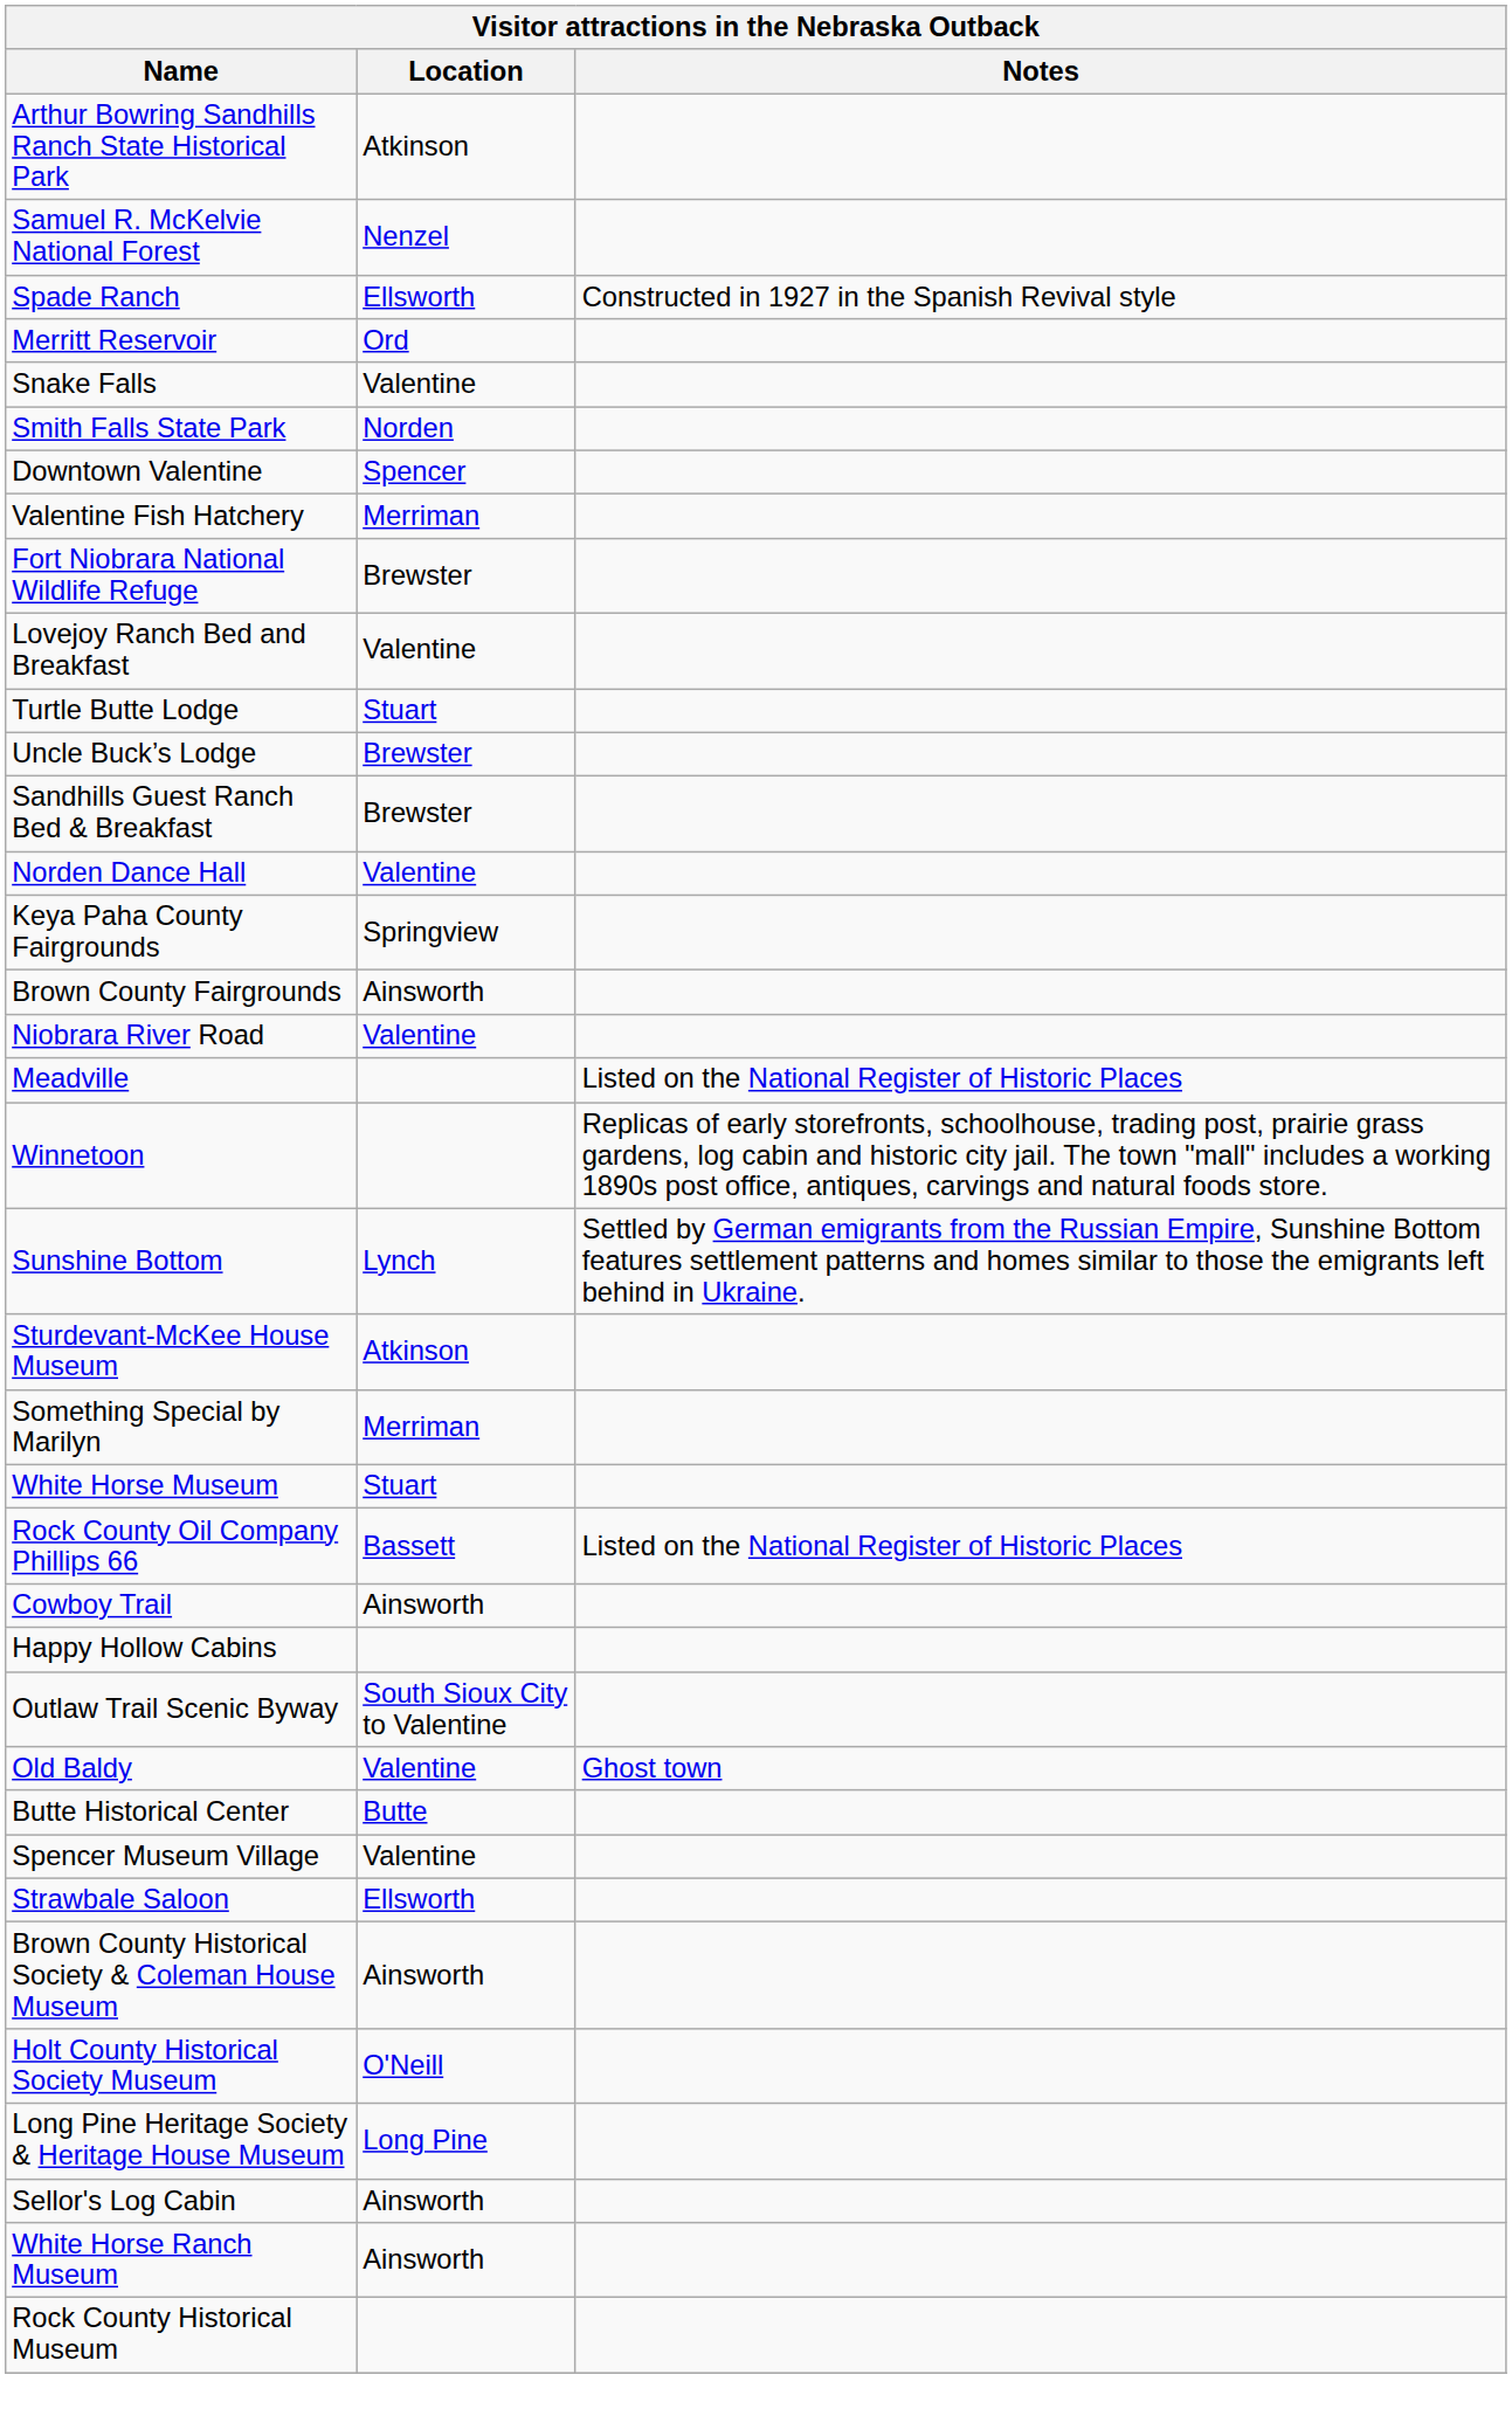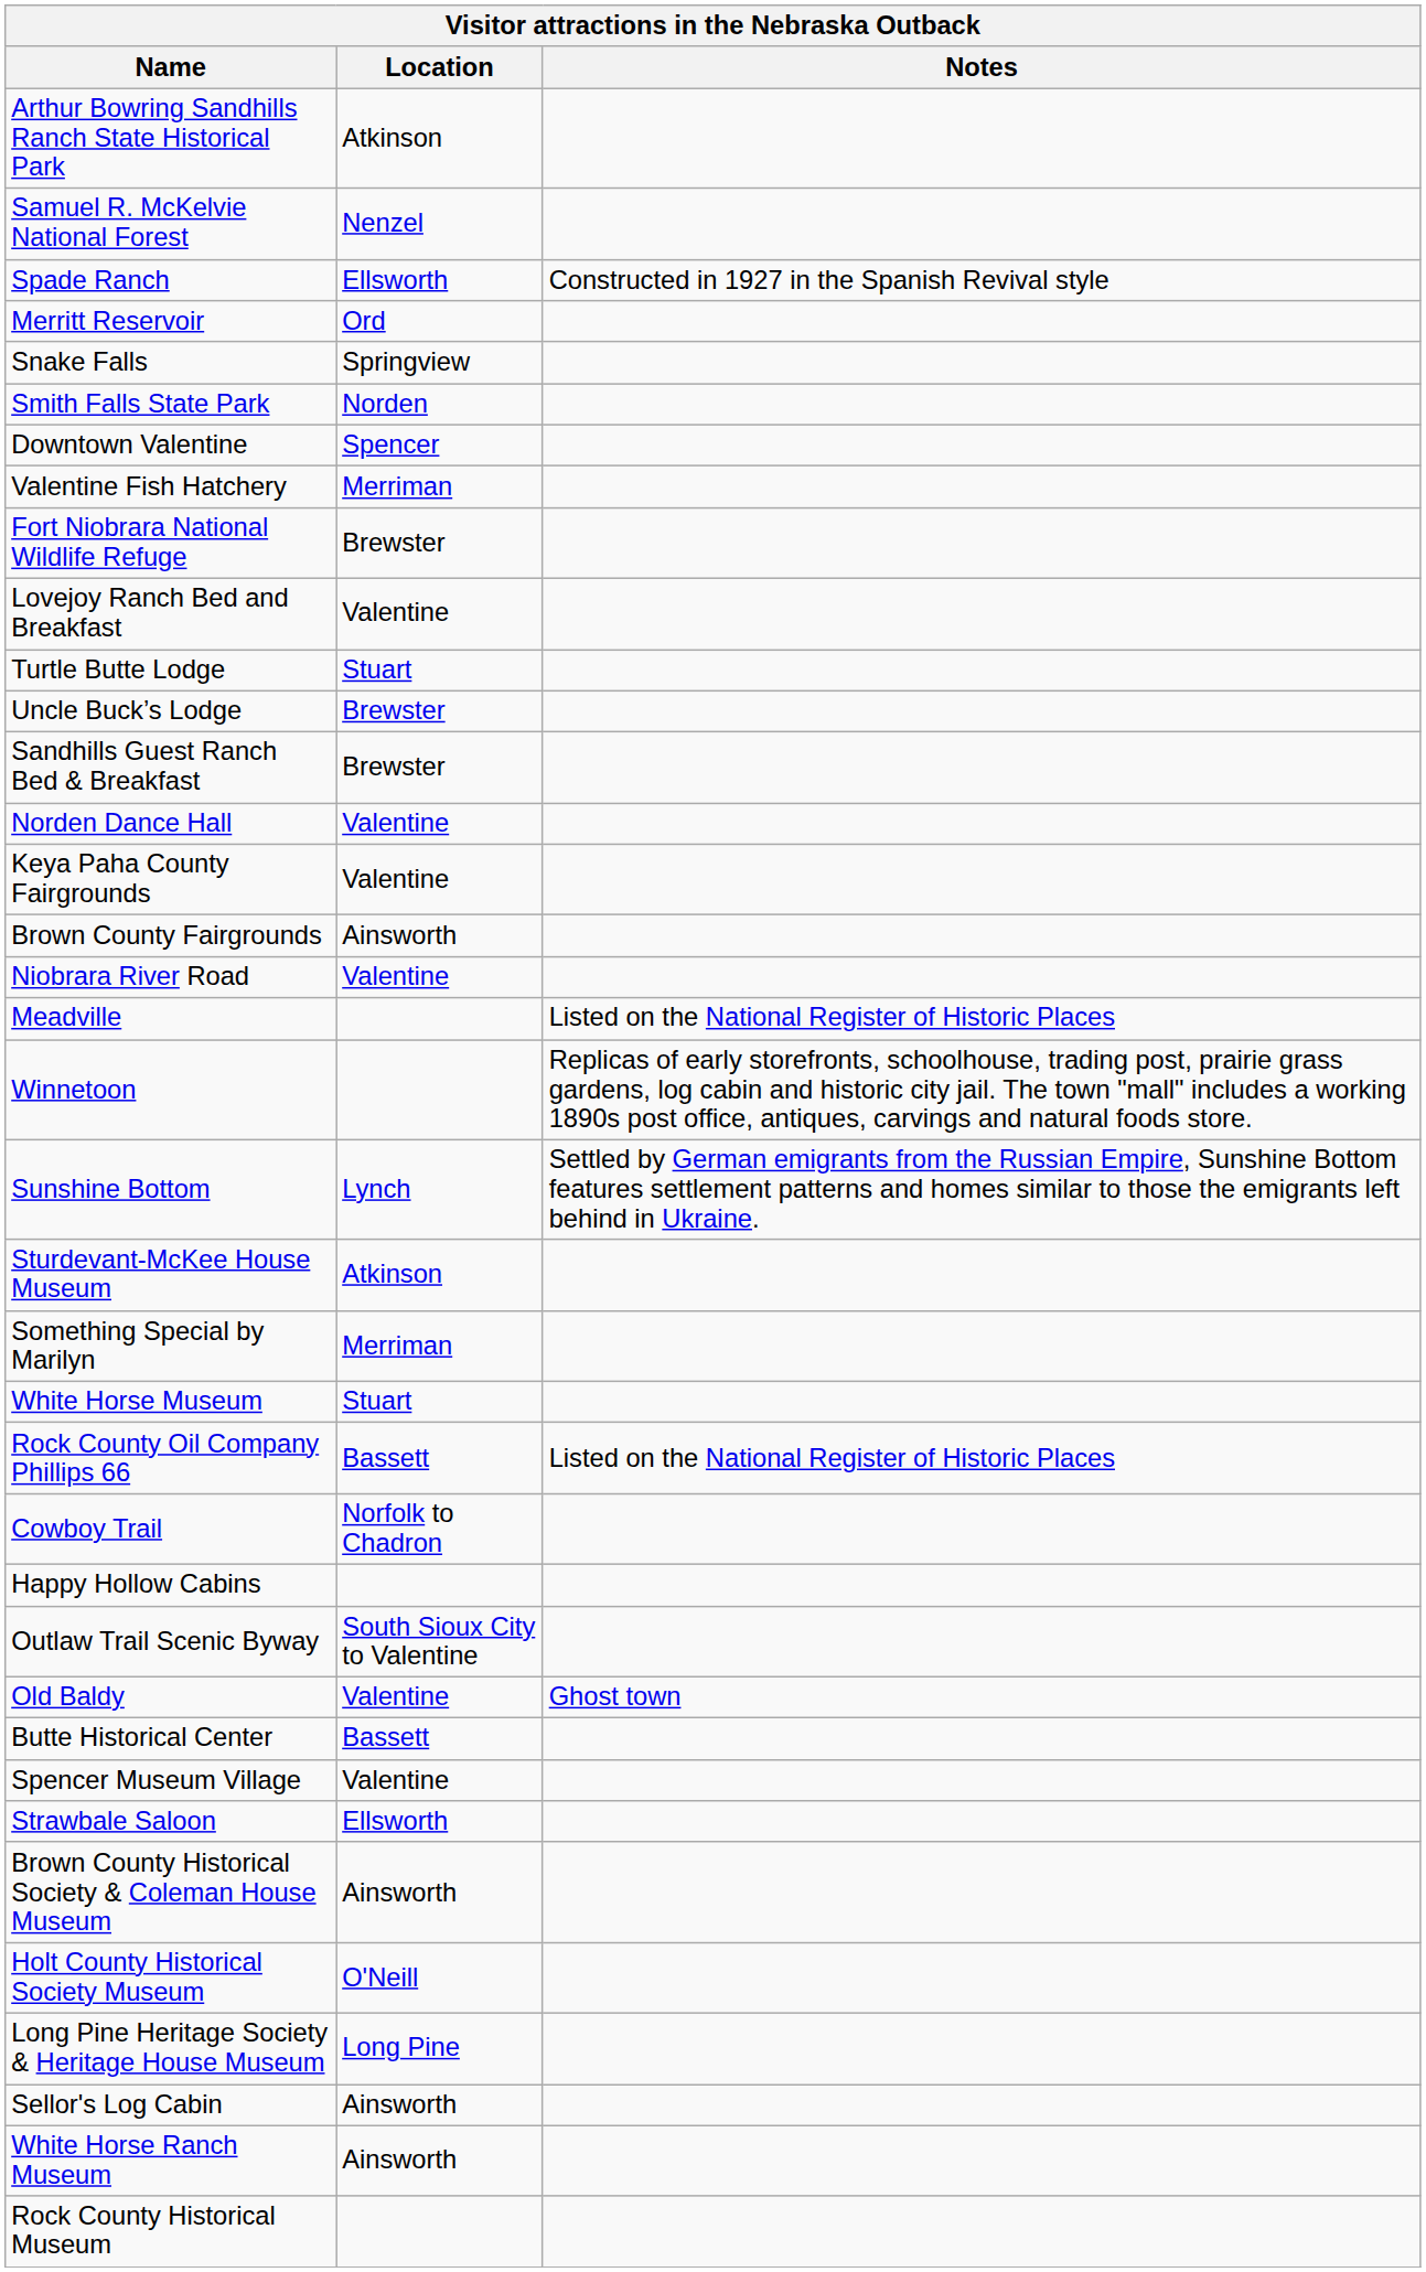Snake Falls | Location: Valentine -> Springview
Keya Paha County Fairgrounds | Location: Springview -> Valentine
Cowboy Trail | Location: Ainsworth -> Norfolk to Chadron
Butte Historical Center | Location: Butte -> Bassett
